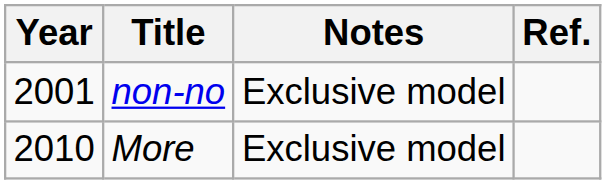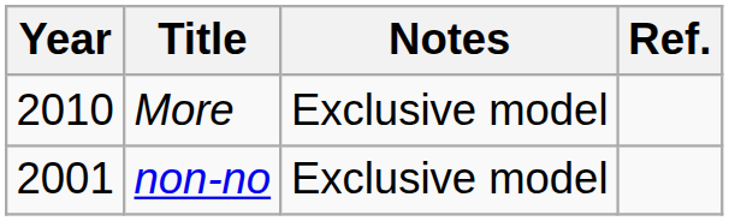rows swapped: non-no <-> More
